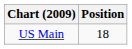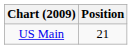US Main | Position: 18 -> 21
